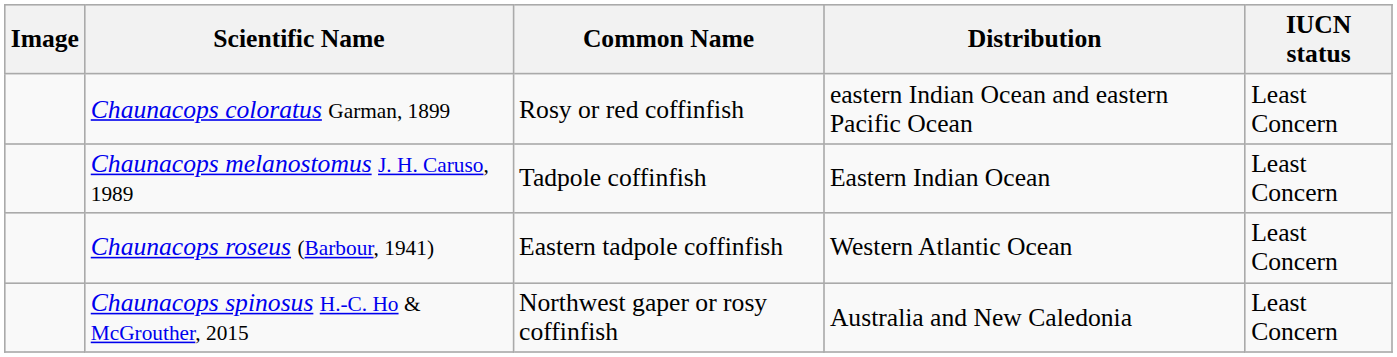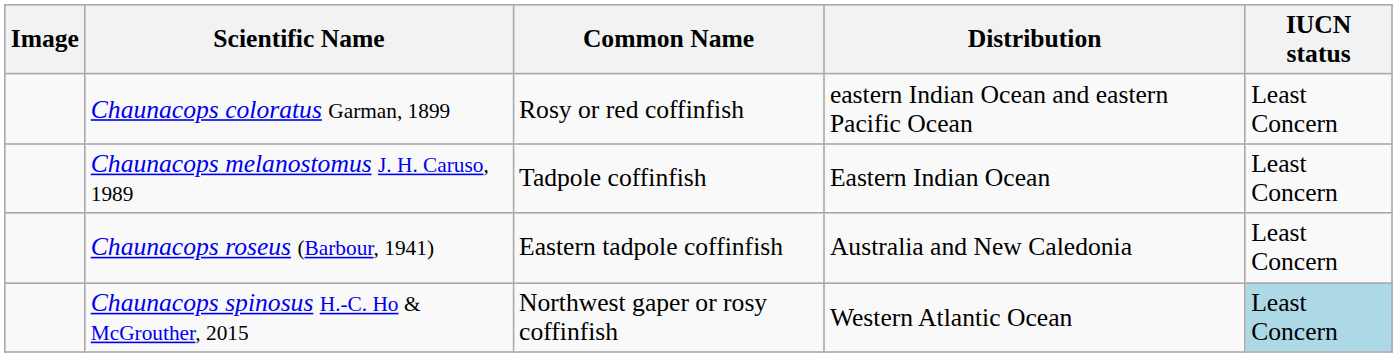Chaunacops roseus (Barbour, 1941) | Distribution: Western Atlantic Ocean -> Australia and New Caledonia
Chaunacops spinosus H.-C. Ho & McGrouther, 2015 | Distribution: Australia and New Caledonia -> Western Atlantic Ocean
Chaunacops spinosus H.-C. Ho & McGrouther, 2015 | IUCN status: no background -> lightblue background
